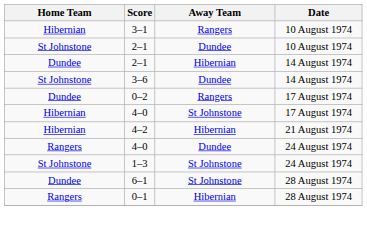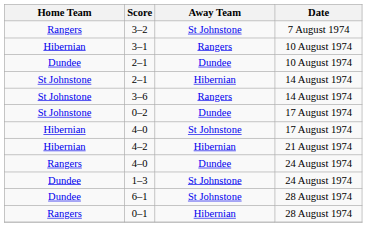+ row: Rangers | 3–2 | St Johnstone | 7 August 1974
2–1 / 10 August 1974 | Home Team: St Johnstone -> Dundee
2–1 / 14 August 1974 | Home Team: Dundee -> St Johnstone
3–6 | Away Team: Dundee -> Rangers
0–2 | Home Team: Dundee -> St Johnstone
0–2 | Away Team: Rangers -> Dundee
1–3 | Home Team: St Johnstone -> Dundee
